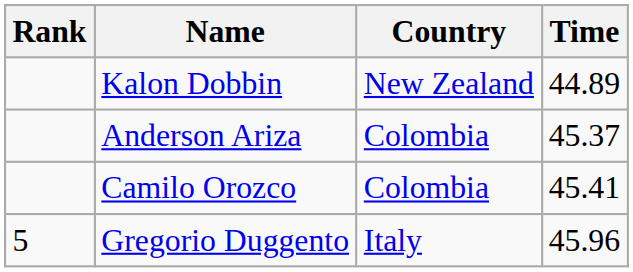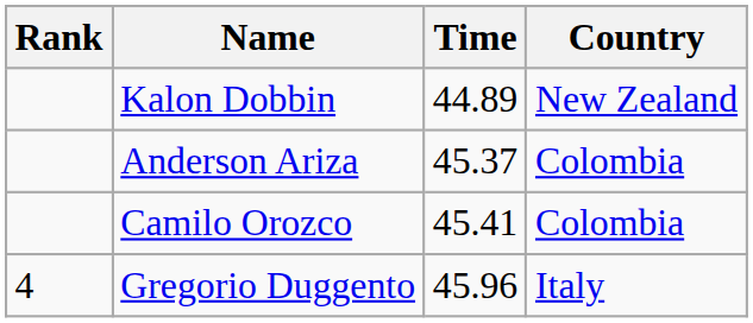columns swapped: Country <-> Time
Gregorio Duggento | Rank: 5 -> 4
